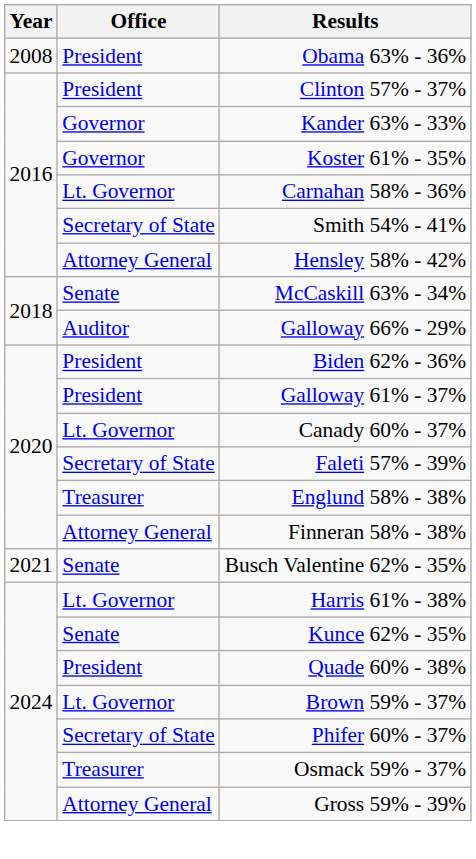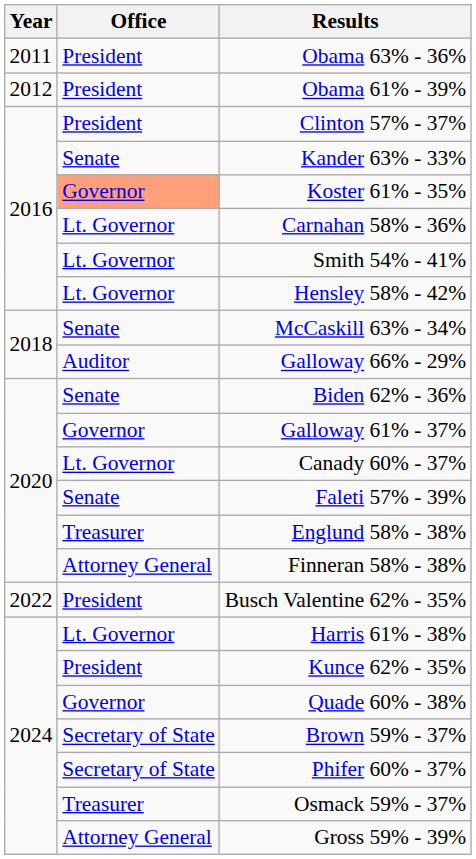Obama 63% - 36% | Year: 2008 -> 2011
+ row: 2012 | President | Obama 61% - 39%
Kander 63% - 33% | Office: Governor -> Senate
Koster 61% - 35% | Office: no background -> lightsalmon background
Smith 54% - 41% | Office: Secretary of State -> Lt. Governor
Hensley 58% - 42% | Office: Attorney General -> Lt. Governor
Biden 62% - 36% | Office: President -> Senate
Galloway 61% - 37% | Office: President -> Governor
Faleti 57% - 39% | Office: Secretary of State -> Senate
Busch Valentine 62% - 35% | Year: 2021 -> 2022
Busch Valentine 62% - 35% | Office: Senate -> President
Kunce 62% - 35% | Office: Senate -> President
Quade 60% - 38% | Office: President -> Governor
Brown 59% - 37% | Office: Lt. Governor -> Secretary of State
